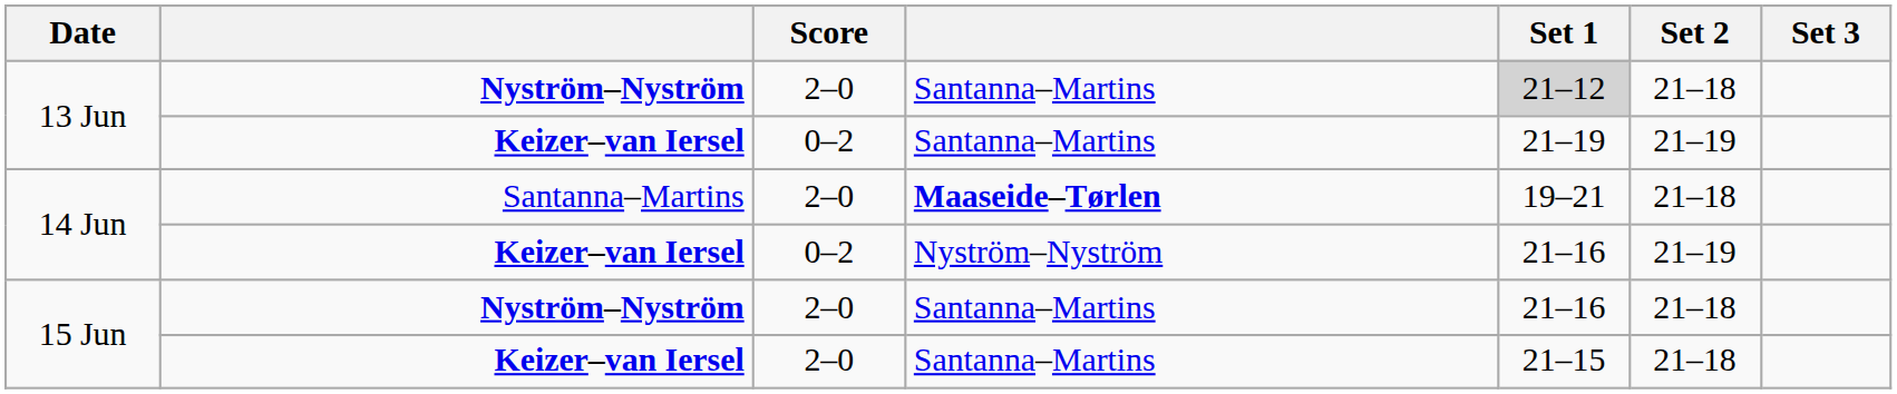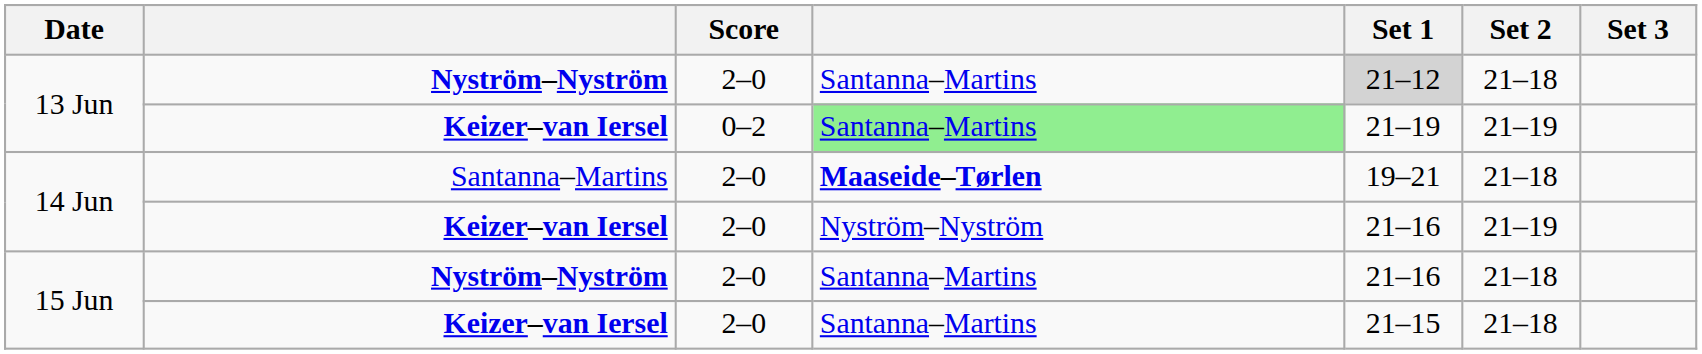13 Jun / Keizer–van Iersel | column 4: no background -> lightgreen background
14 Jun / Keizer–van Iersel | Score: 0–2 -> 2–0
